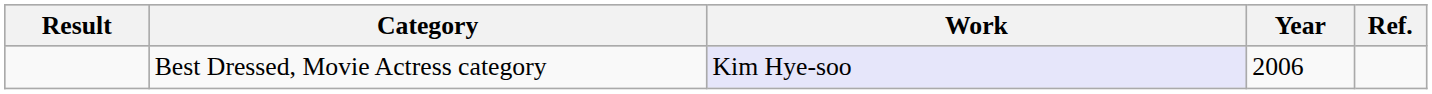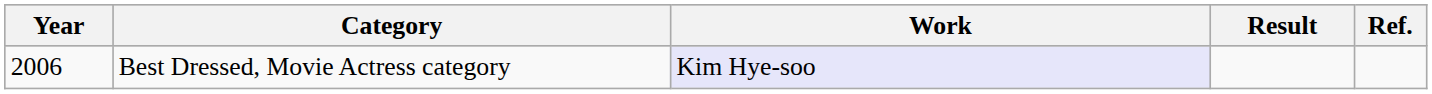columns swapped: Year <-> Result
